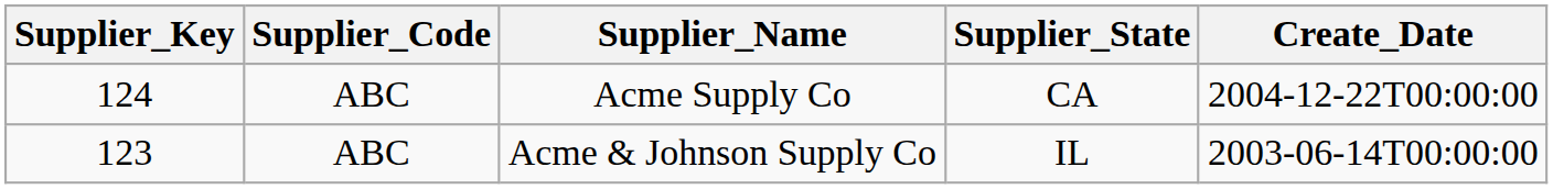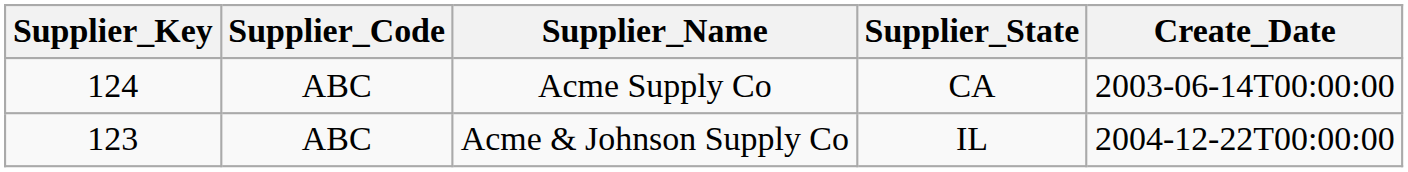Acme Supply Co | Create_Date: 2004-12-22T00:00:00 -> 2003-06-14T00:00:00
Acme & Johnson Supply Co | Create_Date: 2003-06-14T00:00:00 -> 2004-12-22T00:00:00
